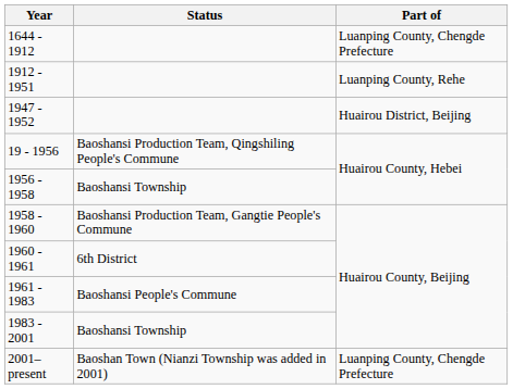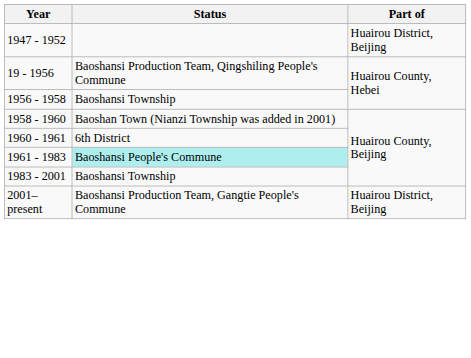- row: 1644 - 1912 | Luanping County, Chengde Prefecture
- row: 1912 - 1951 | Luanping County, Rehe
1958 - 1960 | Status: Baoshansi Production Team, Gangtie People's Commune -> Baoshan Town (Nianzi Township was added in 2001)
1961 - 1983 | Status: no background -> paleturquoise background
2001–present | Status: Baoshan Town (Nianzi Township was added in 2001) -> Baoshansi Production Team, Gangtie People's Commune
2001–present | Part of: Luanping County, Chengde Prefecture -> Huairou District, Beijing
